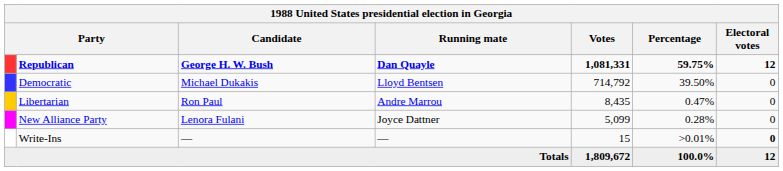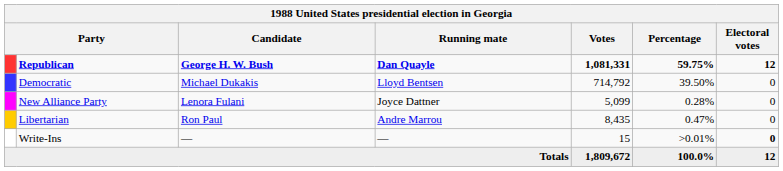rows swapped: Libertarian <-> New Alliance Party
